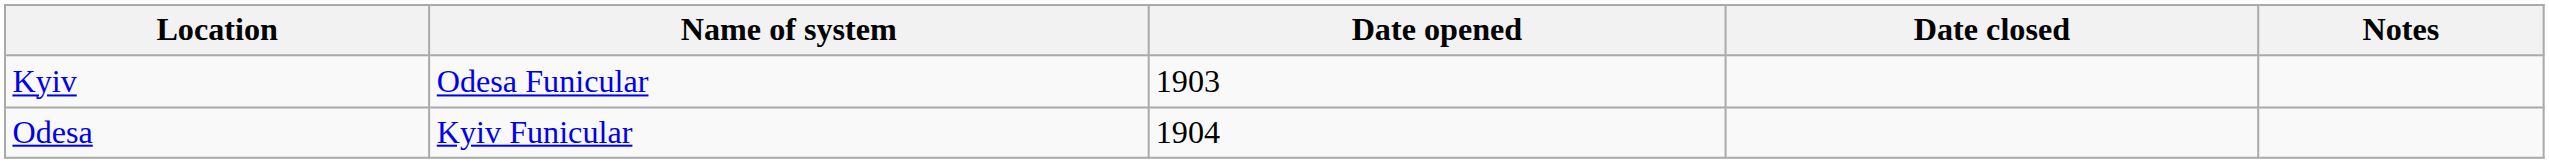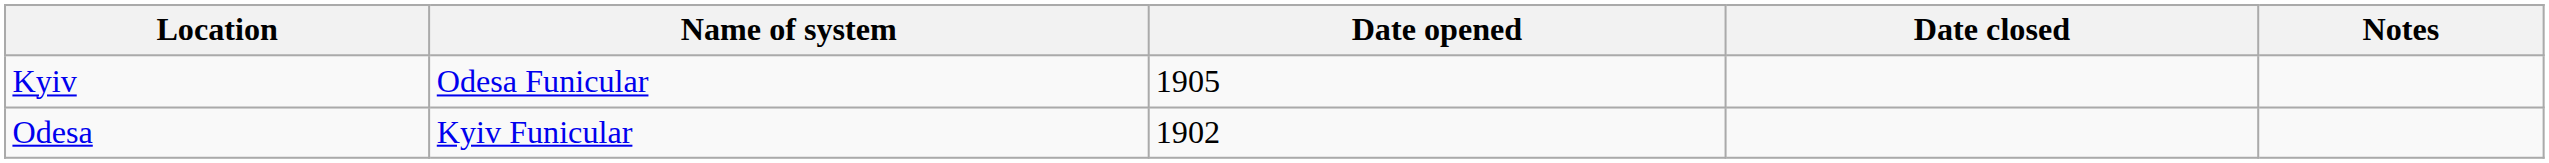Kyiv | Date opened: 1903 -> 1905
Odesa | Date opened: 1904 -> 1902
